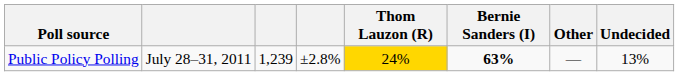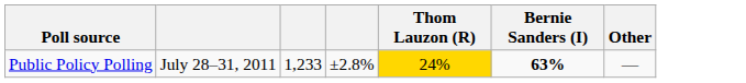- column: Undecided | 13%
Public Policy Polling | column 3: 1,239 -> 1,233
